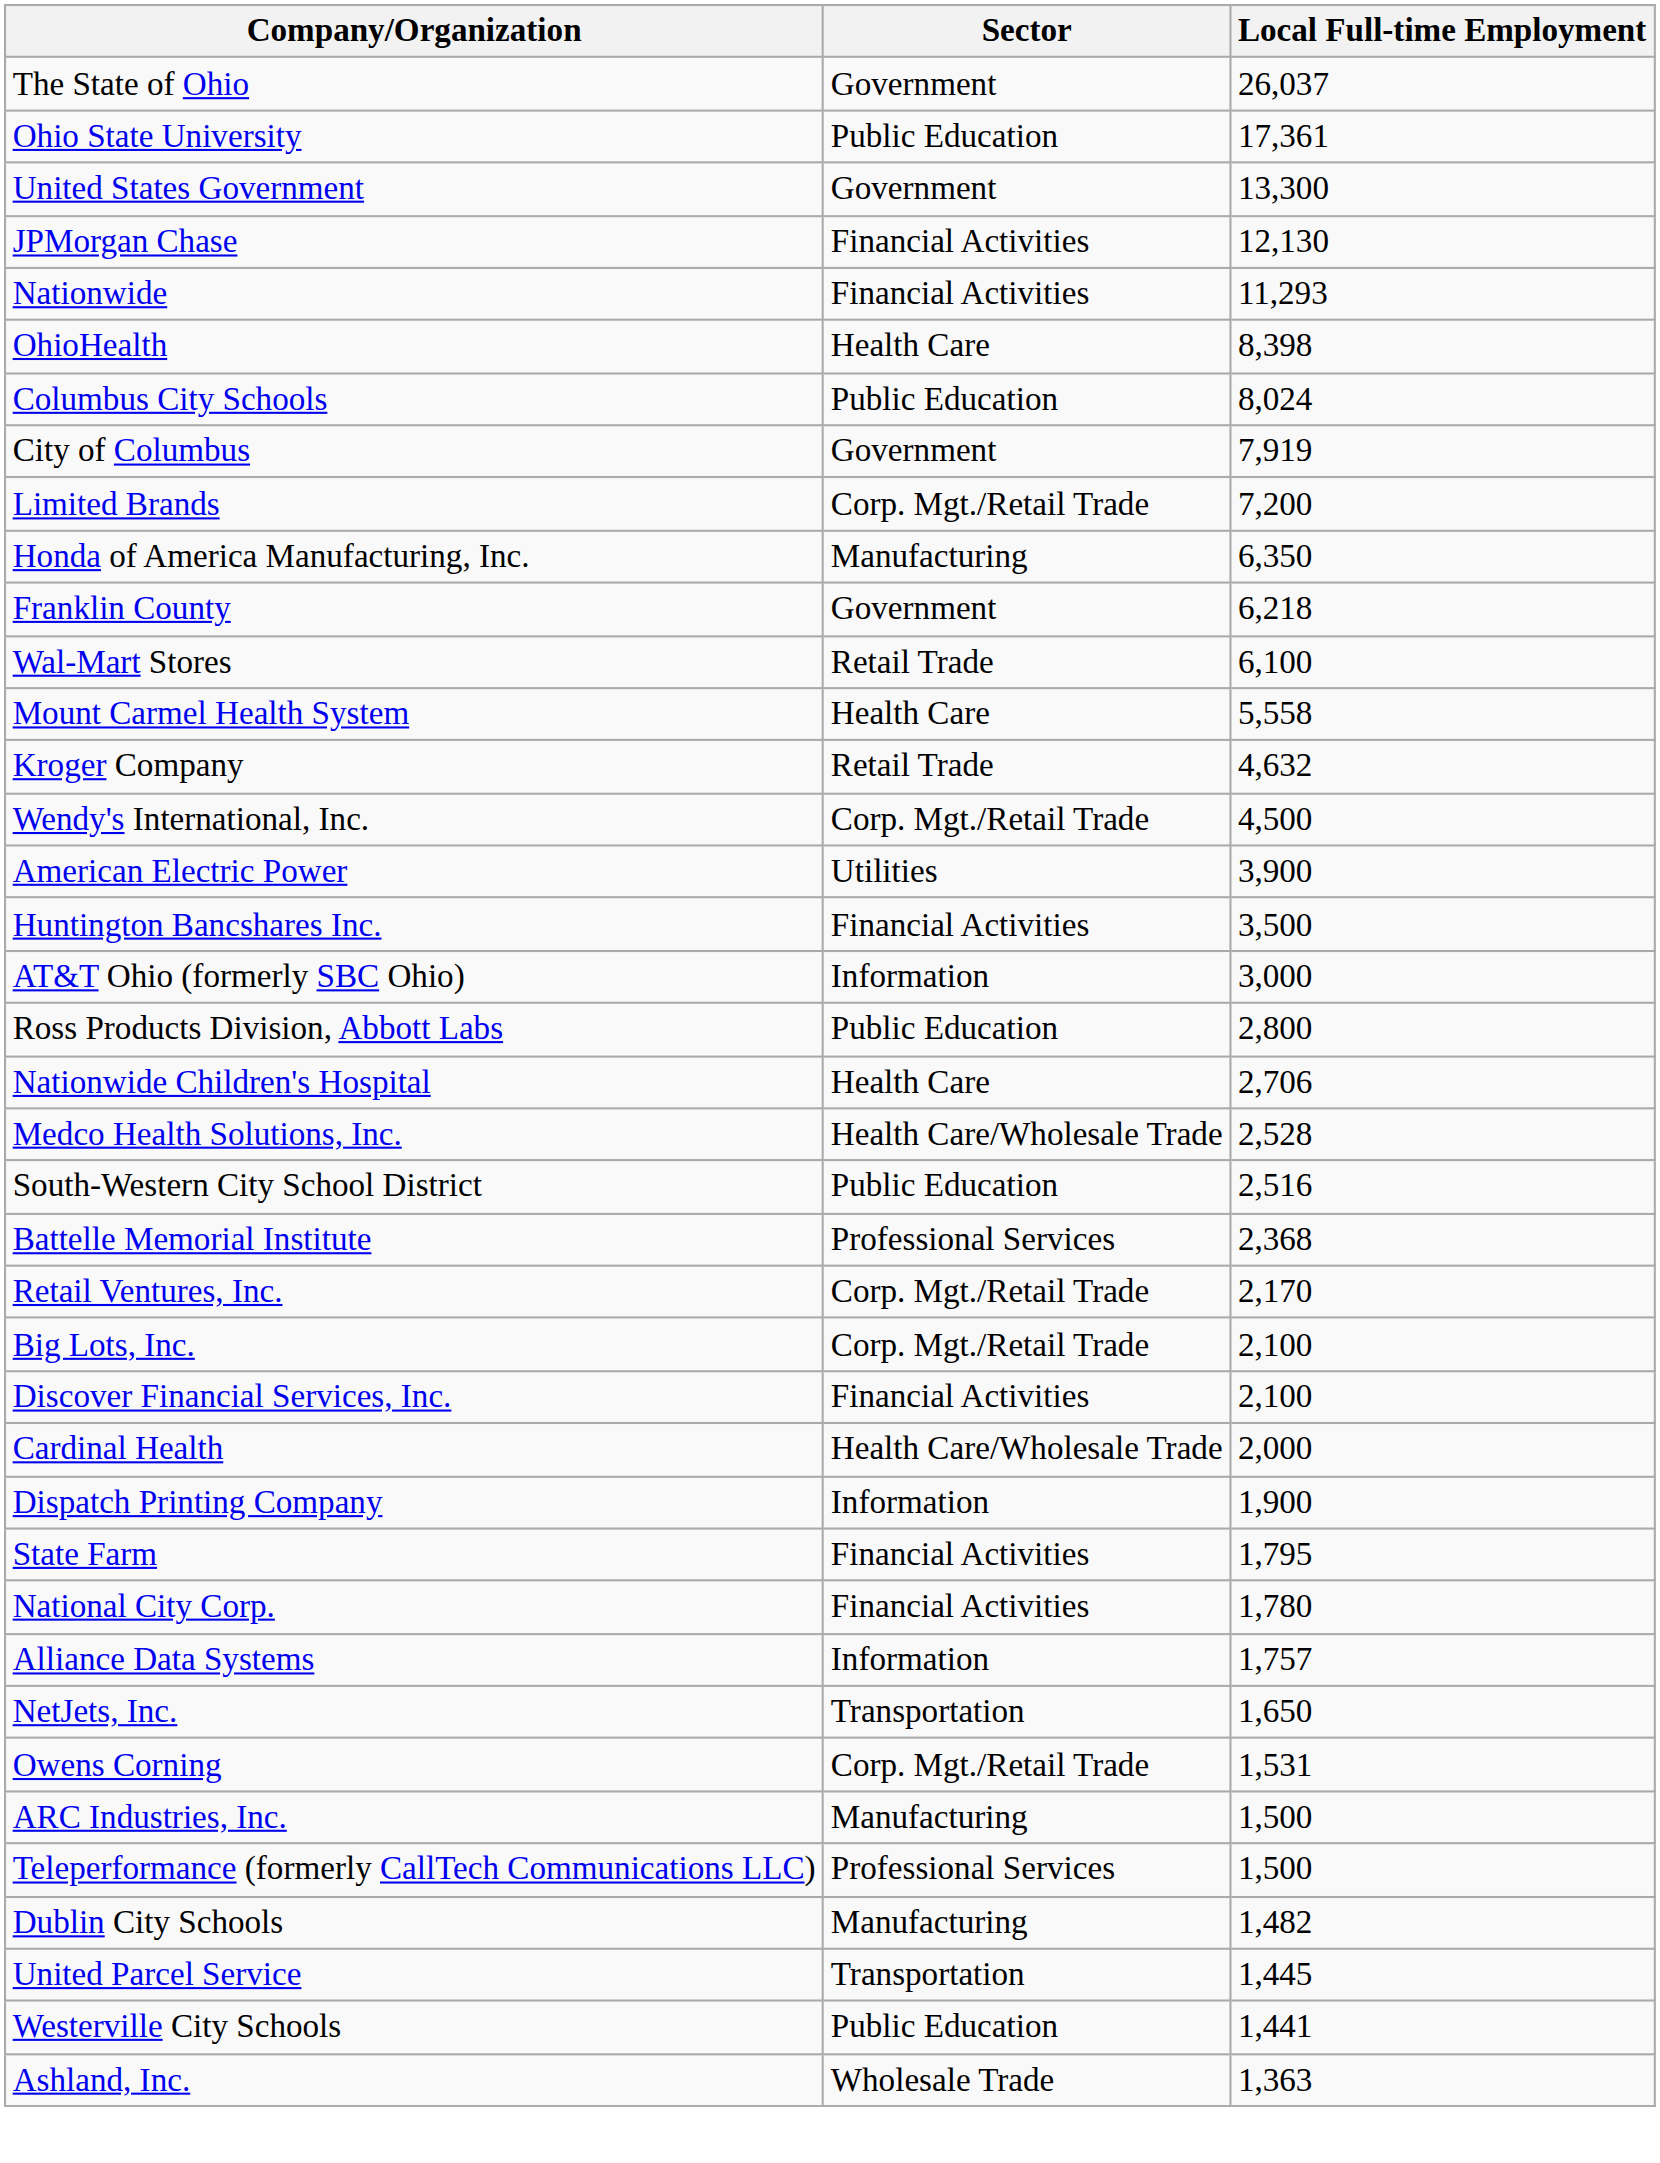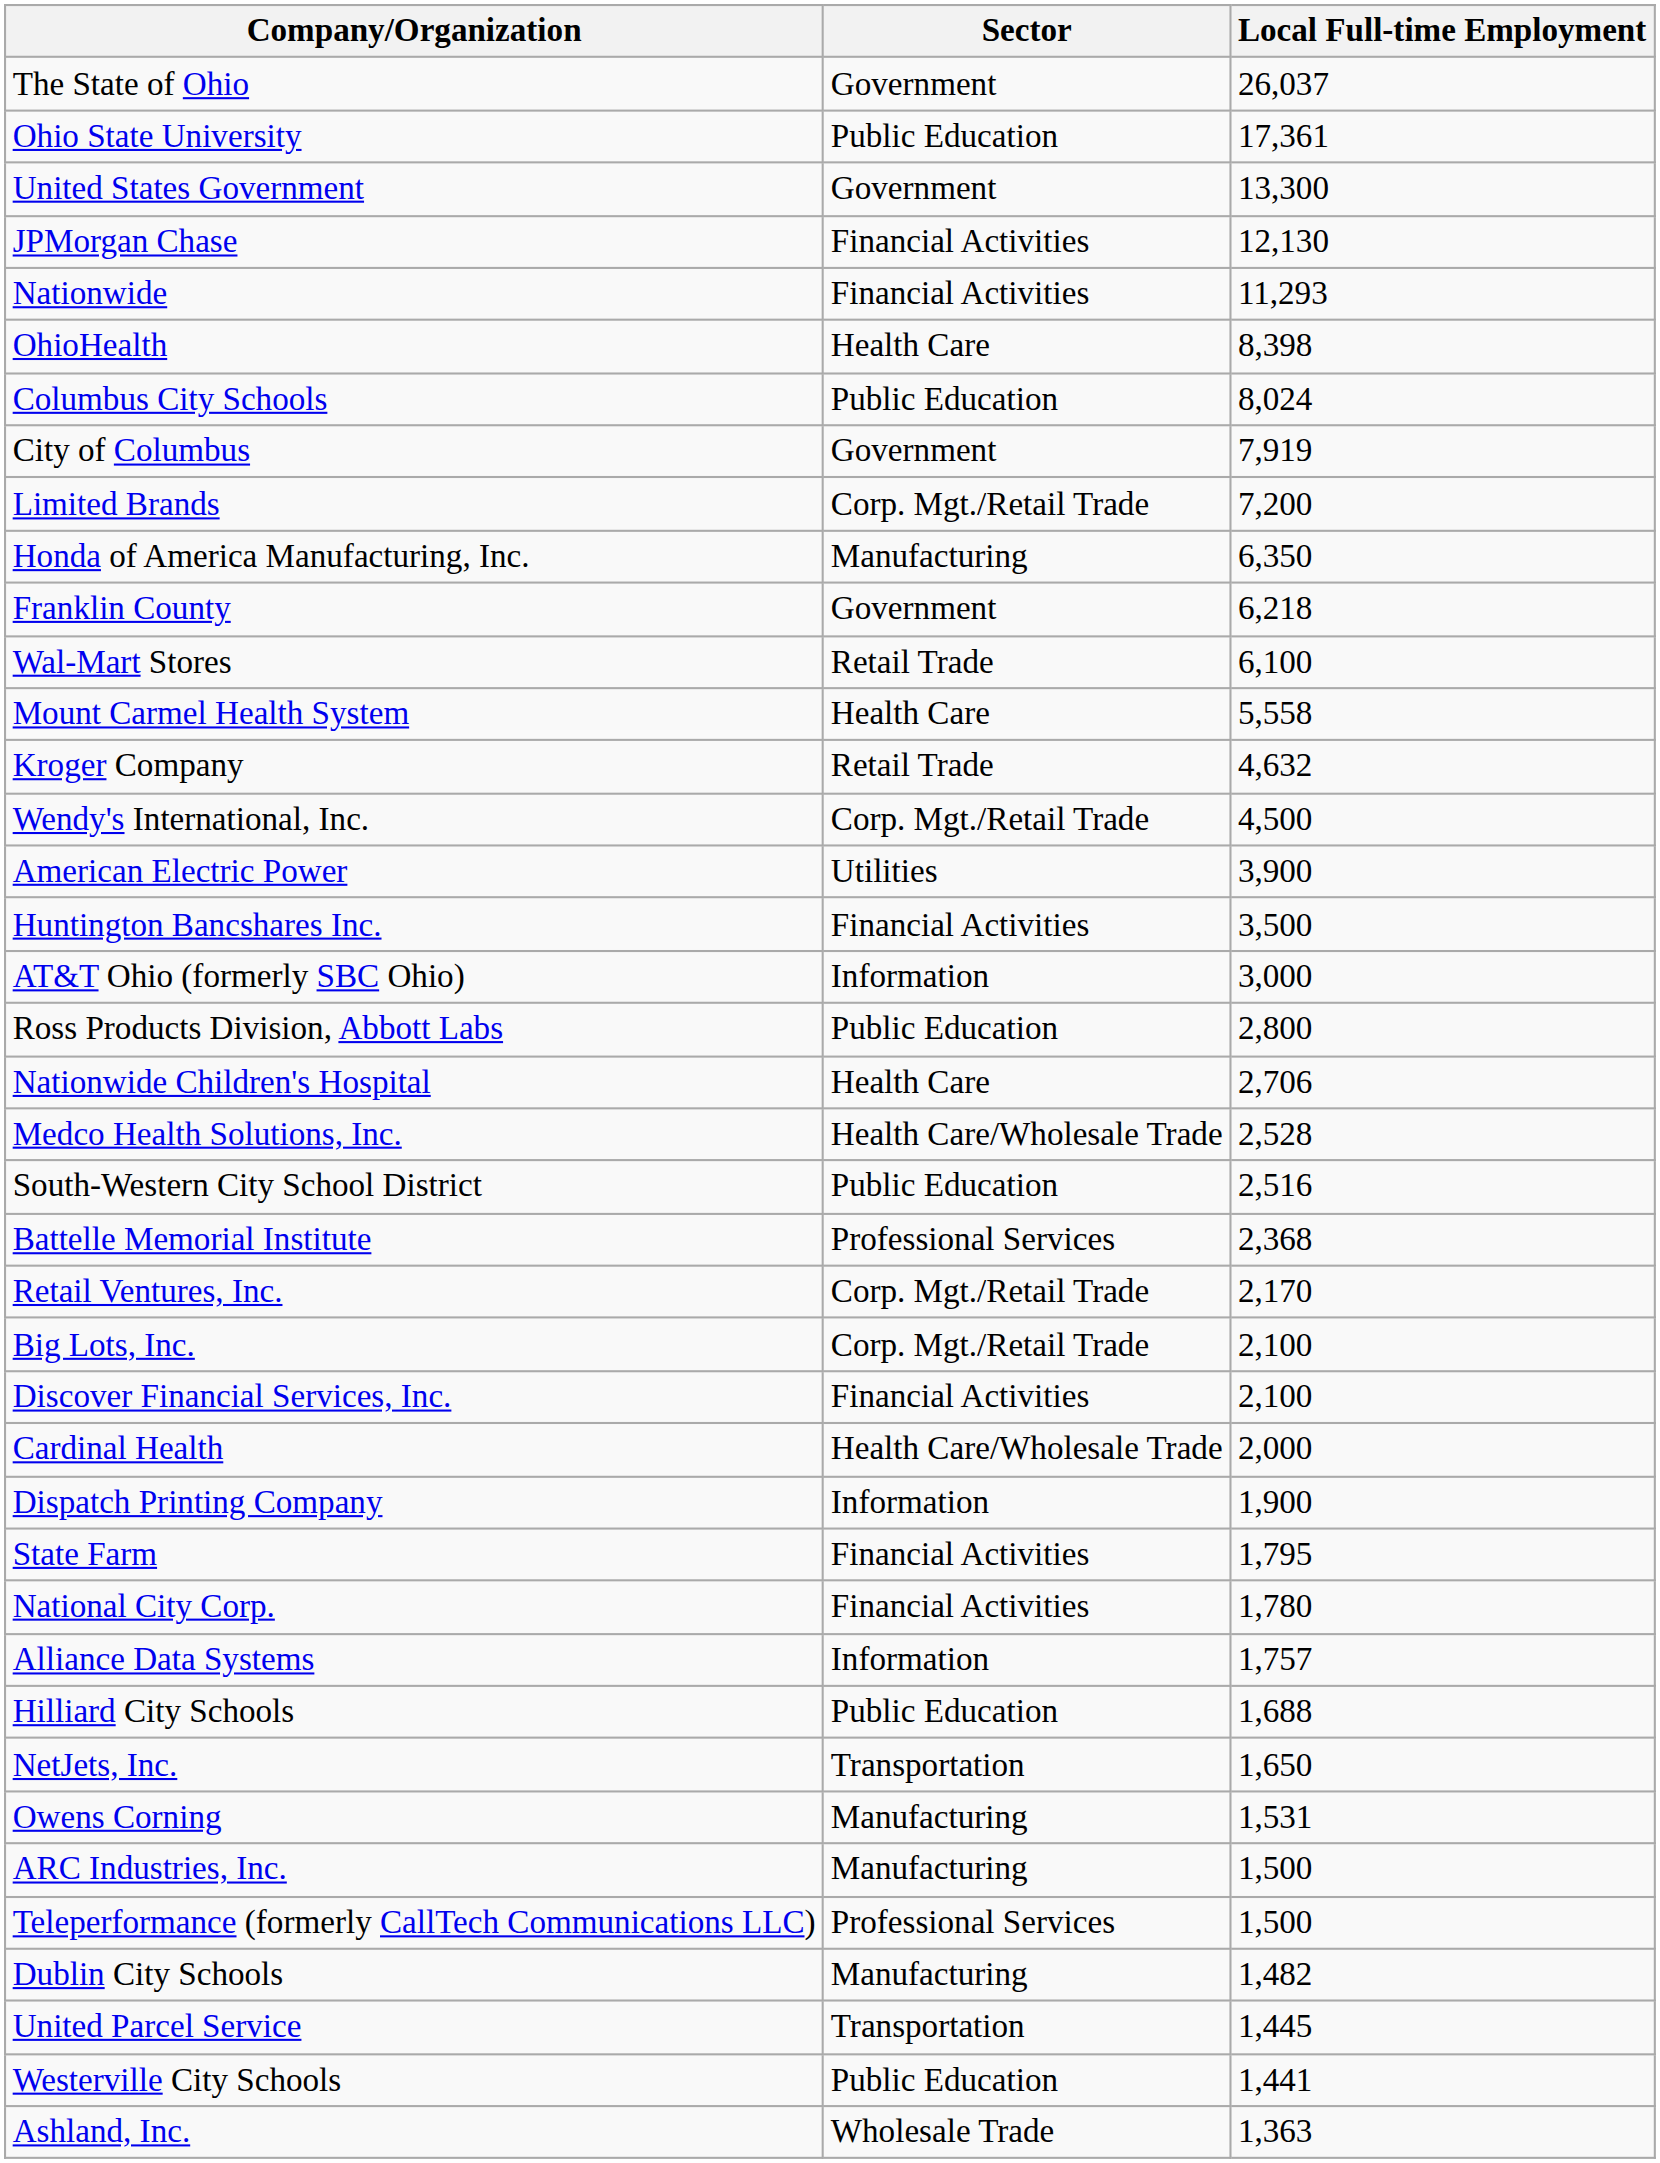+ row: Hilliard City Schools | Public Education | 1,688
Owens Corning | Sector: Corp. Mgt./Retail Trade -> Manufacturing
